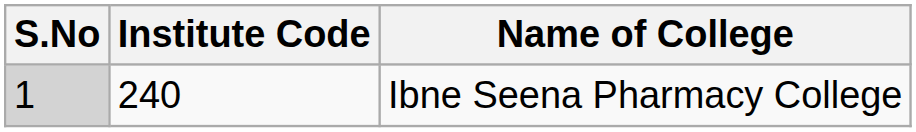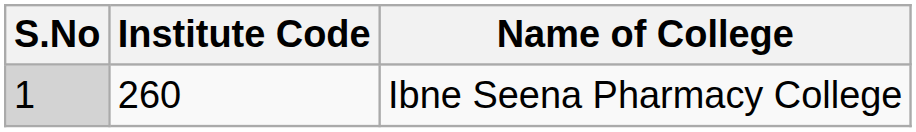Ibne Seena Pharmacy College | Institute Code: 240 -> 260
